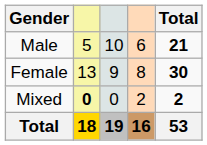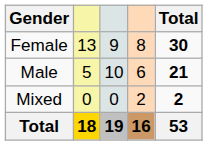rows swapped: Female <-> Male
Mixed | column 2: bold -> normal
